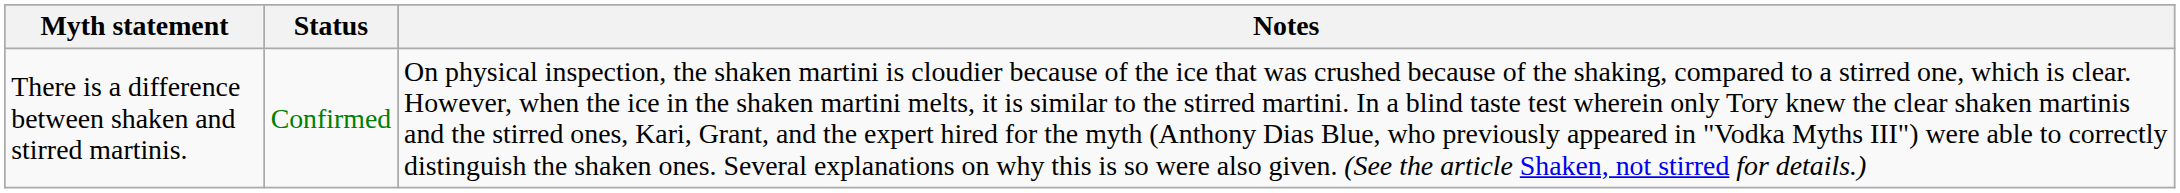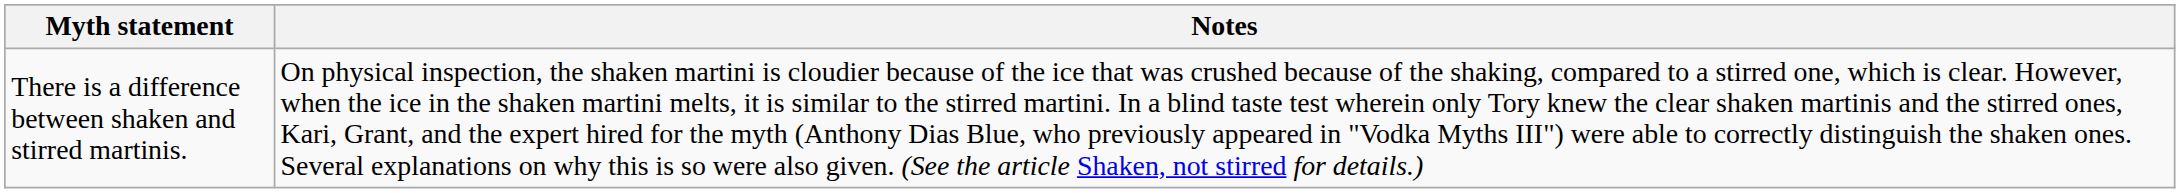- column: Status | Confirmed
